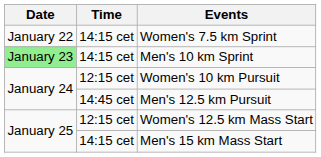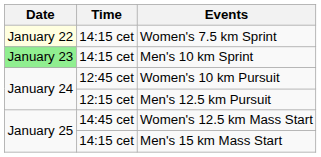Women's 7.5 km Sprint | Date: no background -> lightyellow background
Women's 10 km Pursuit | Time: 12:15 cet -> 12:45 cet
Men's 12.5 km Pursuit | Time: 14:45 cet -> 12:15 cet
Women's 12.5 km Mass Start | Time: 12:15 cet -> 14:45 cet
